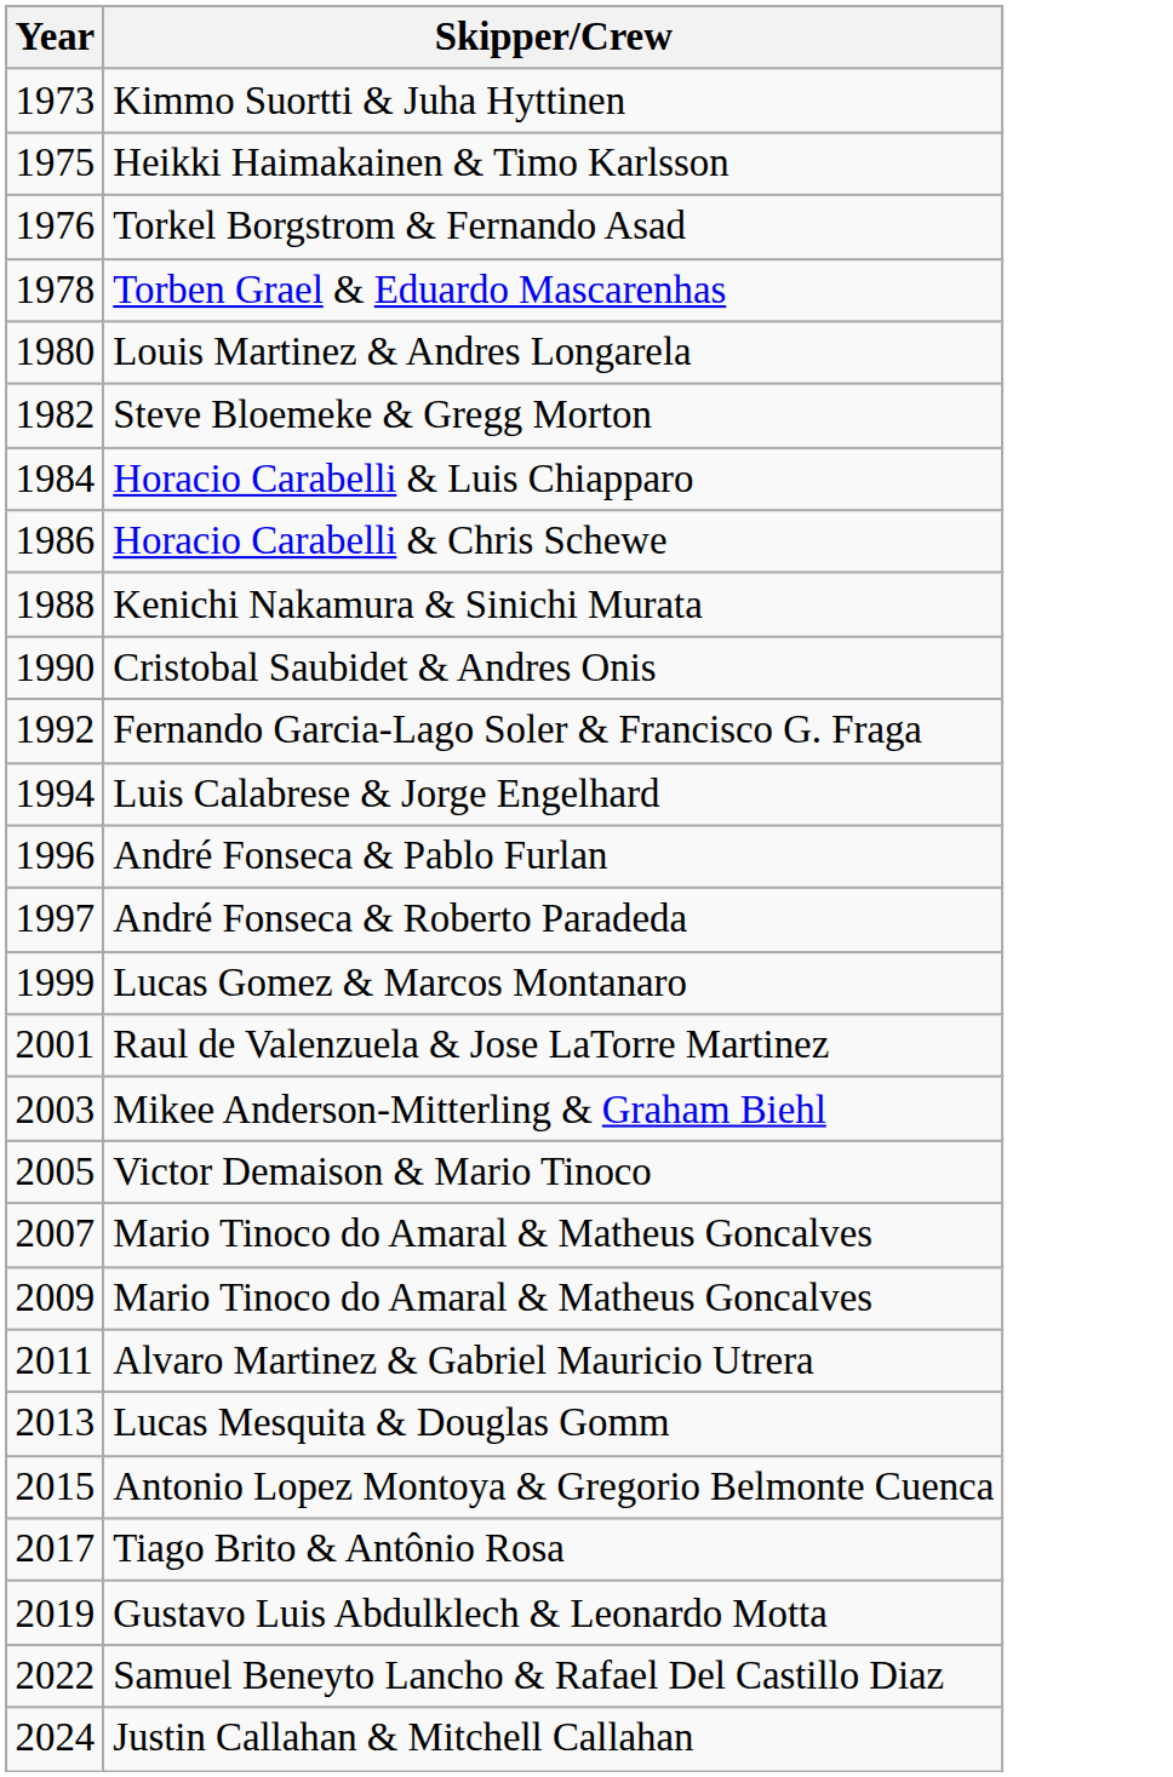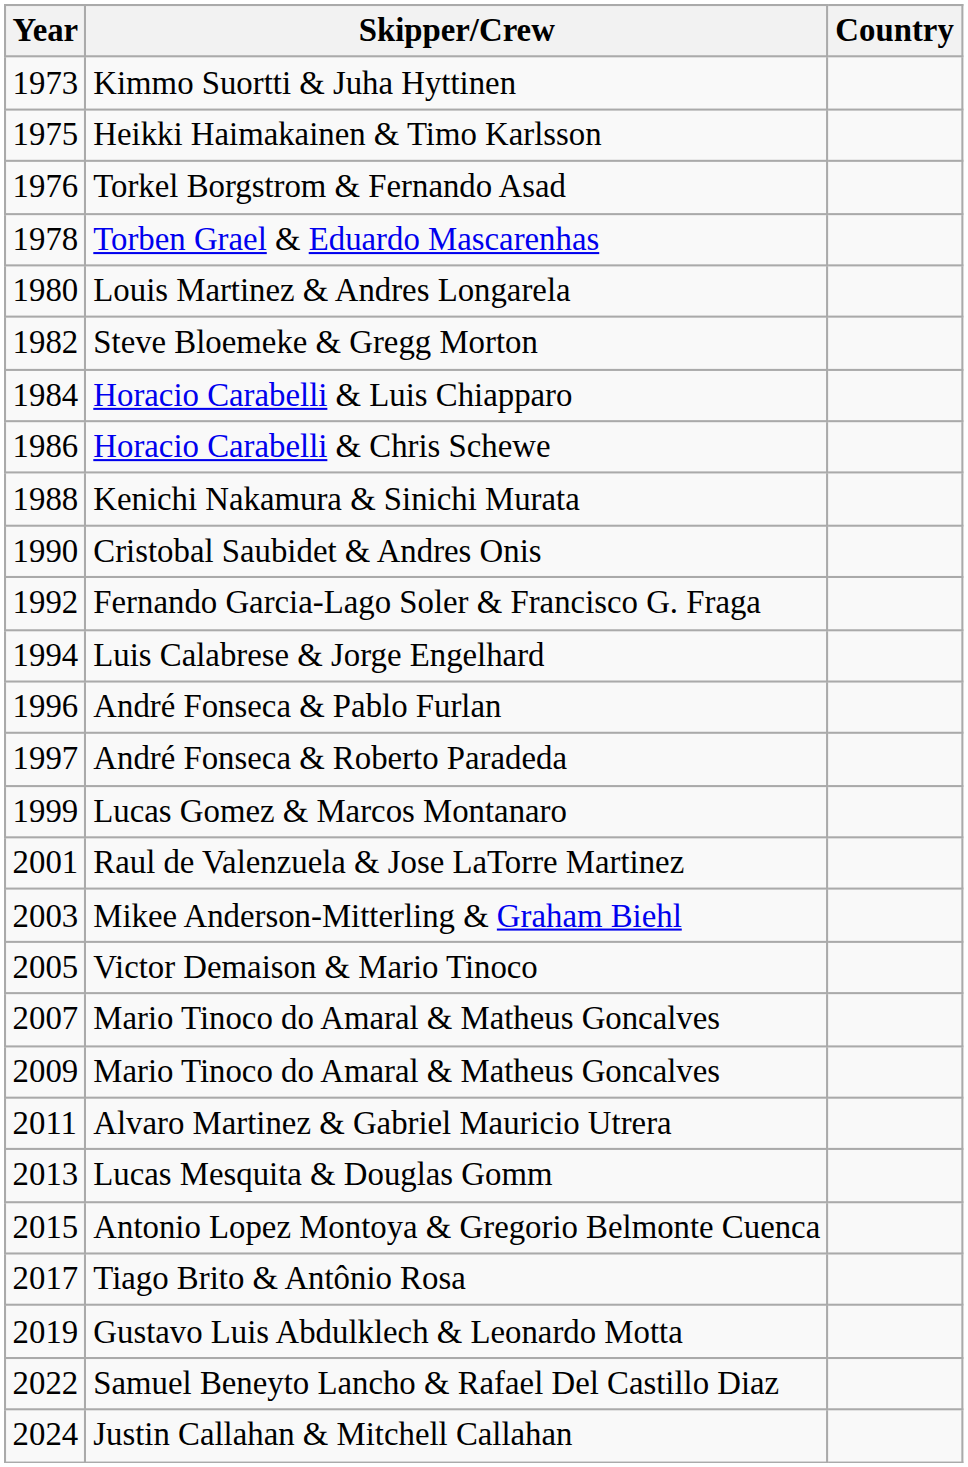+ column: Country
